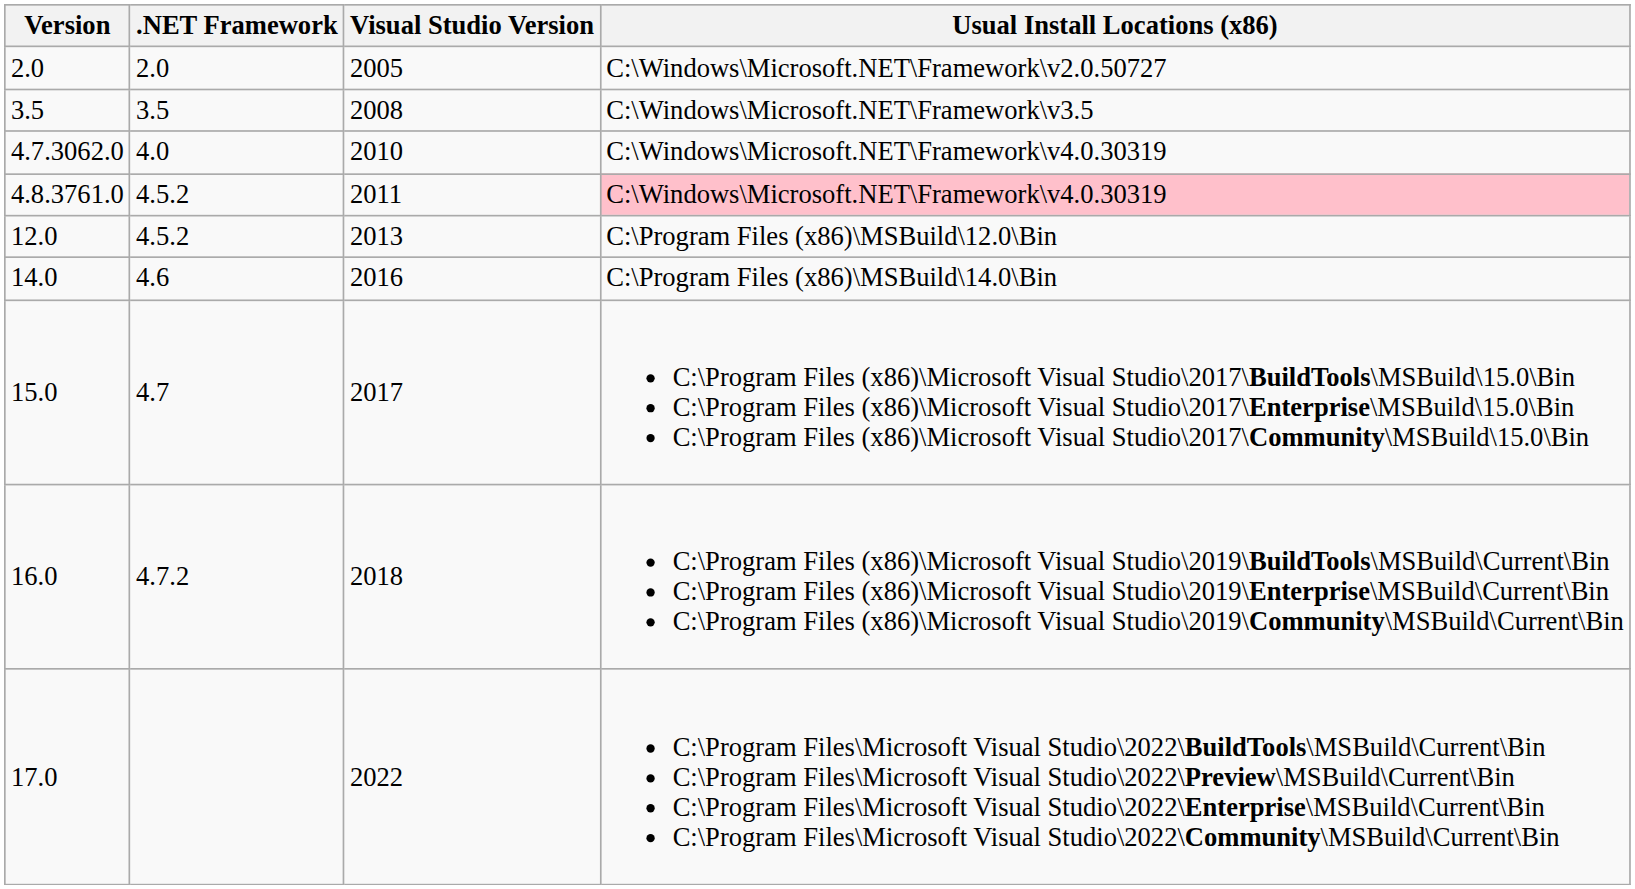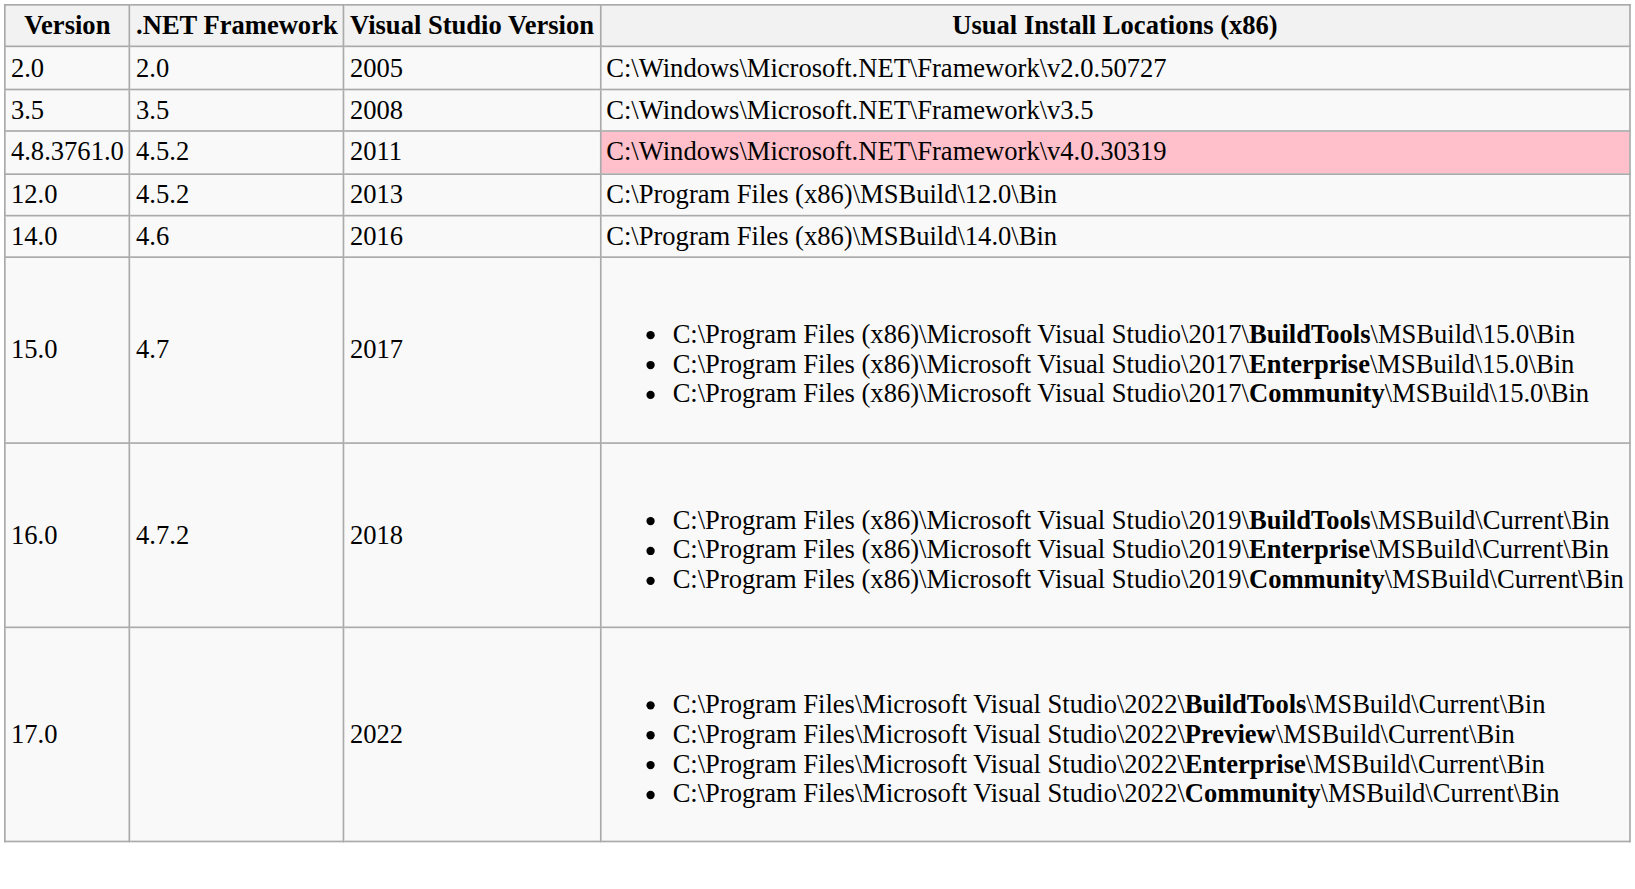- row: 4.7.3062.0 | 4.0 | 2010 | C:\Windows\Microsoft.NET\Framework\v4.0.30319
